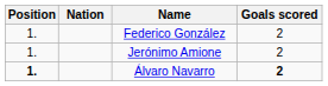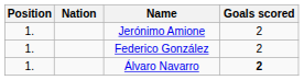rows swapped: Jerónimo Amione <-> Federico González
Álvaro Navarro | Position: bold -> normal
